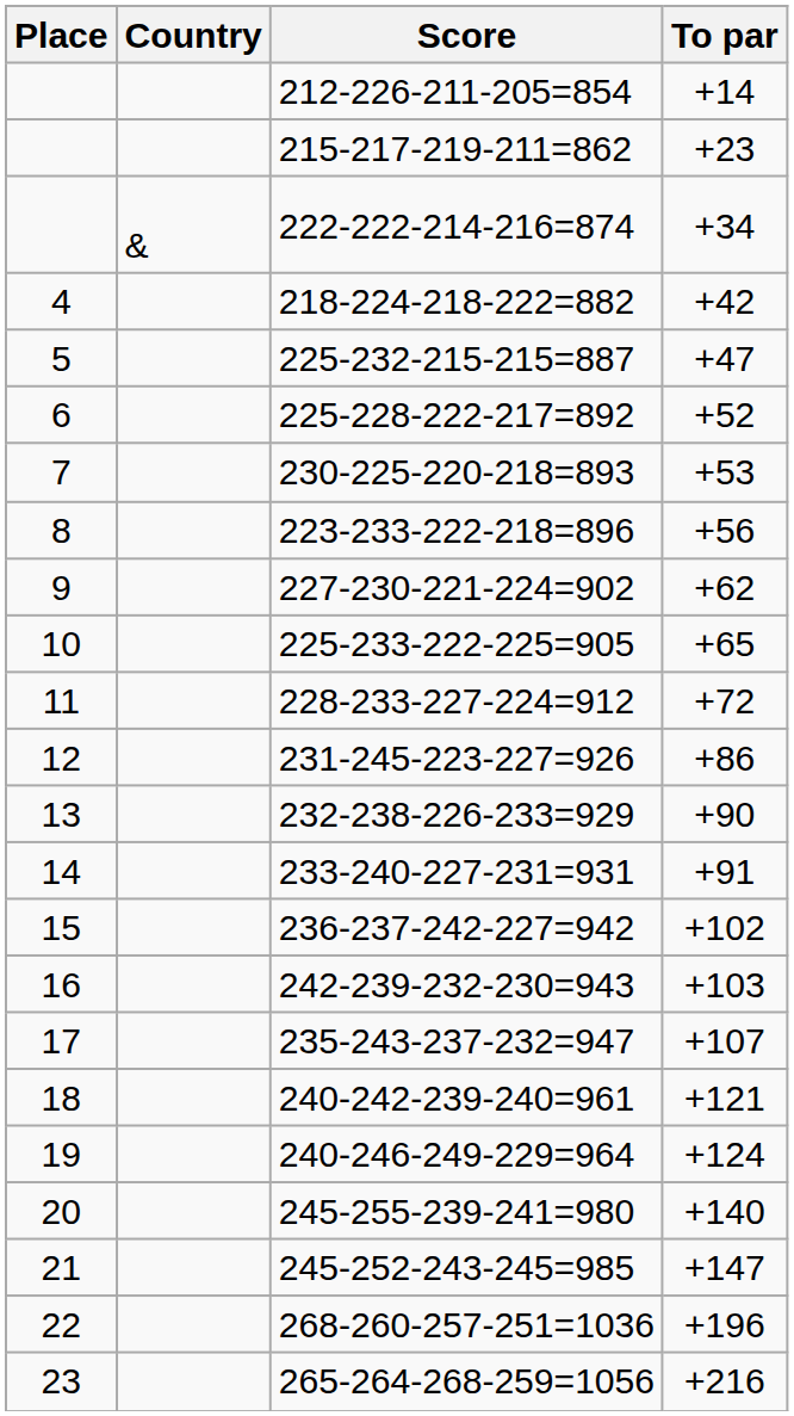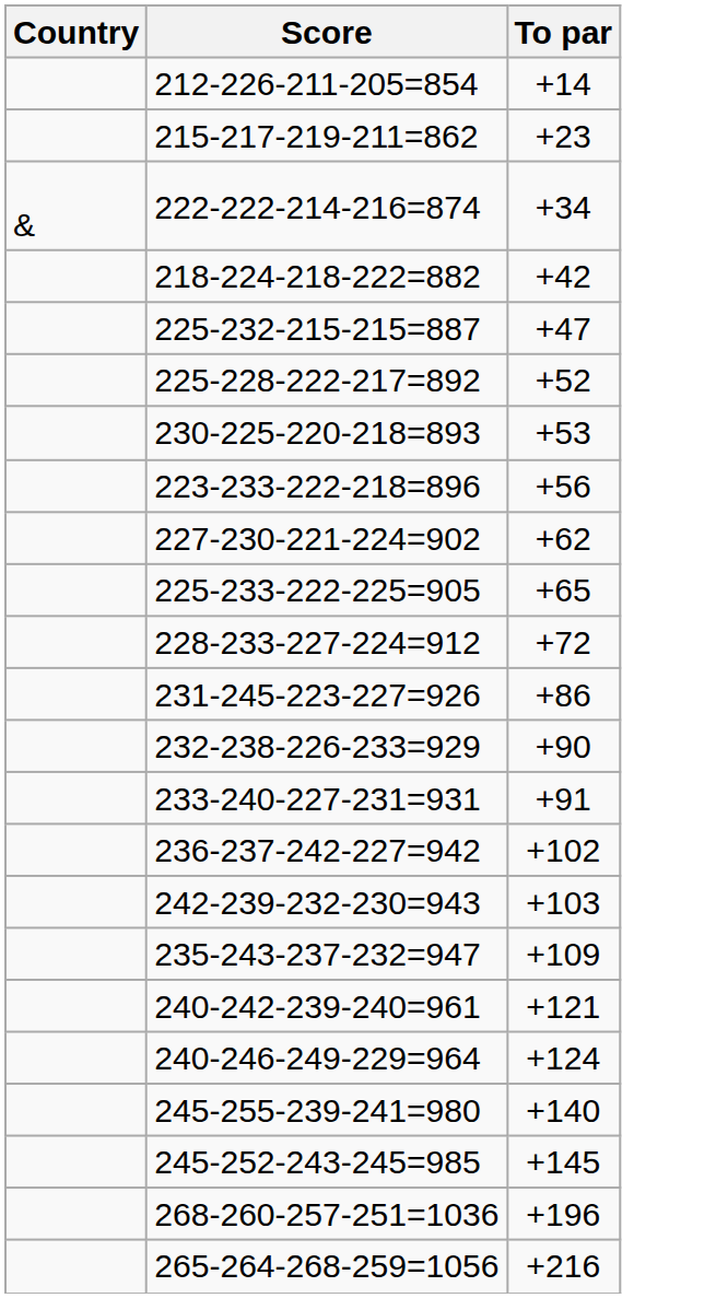- column: Place | 4 | 5 | 6 | 7 | 8 | 9 | 10 | 11 | 12 | 13 | 14 | 15 | 16 | 17 | 18 | 19 | 20 | 21 | 22 | 23
235-243-237-232=947 | To par: +107 -> +109
245-252-243-245=985 | To par: +147 -> +145
